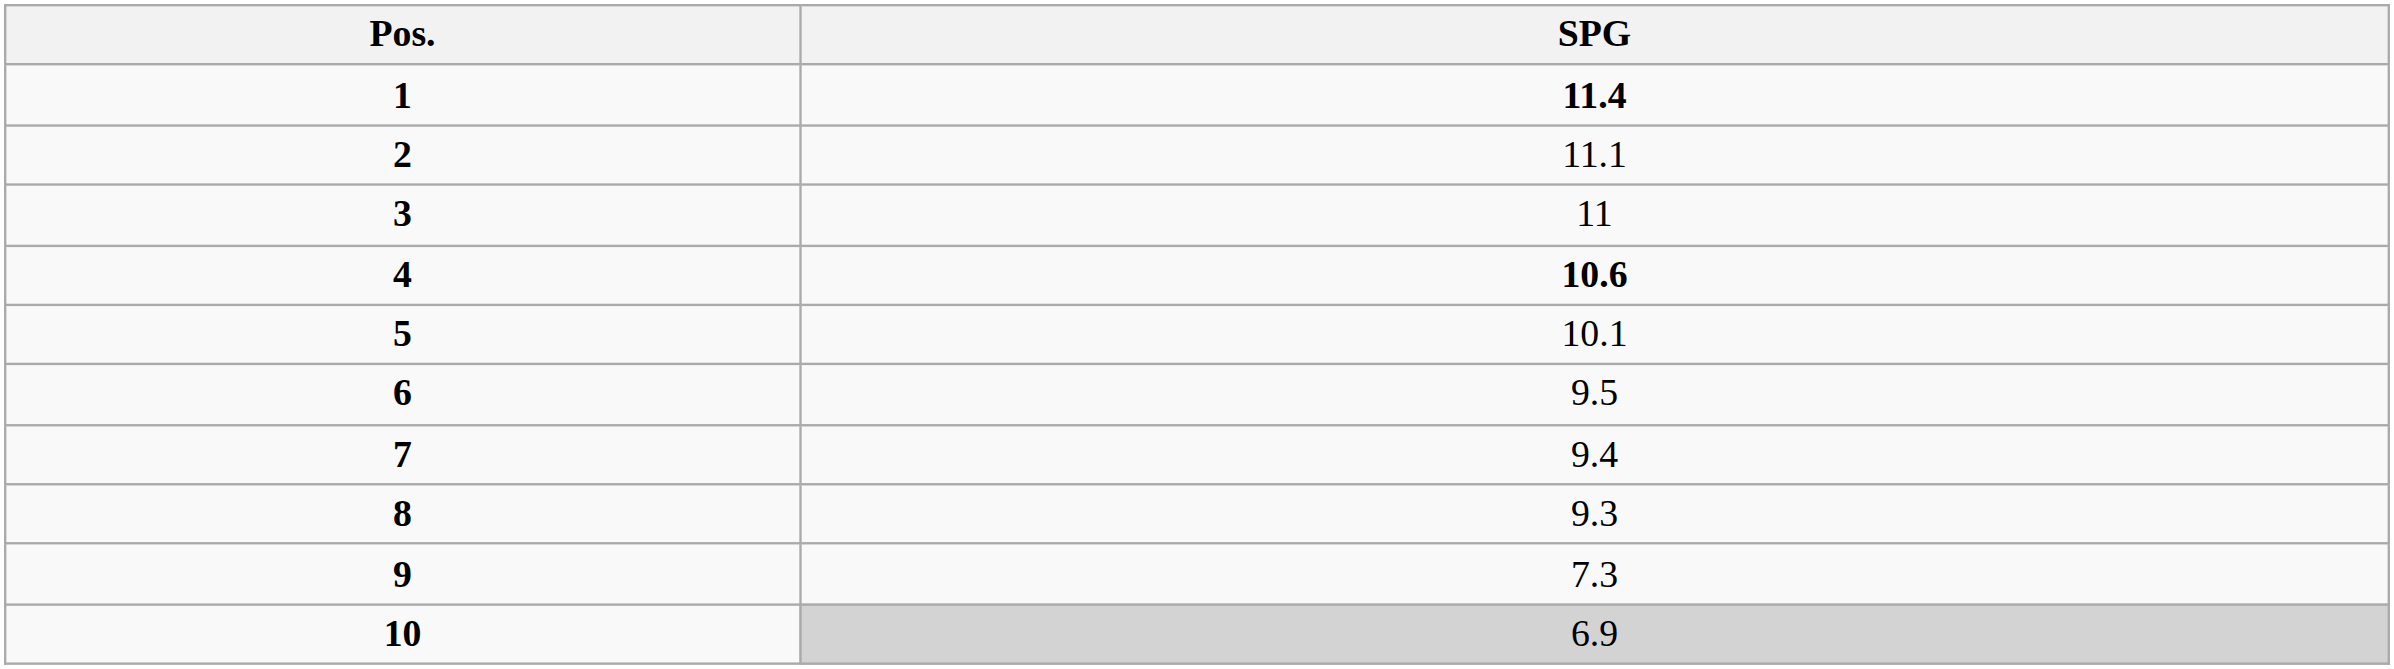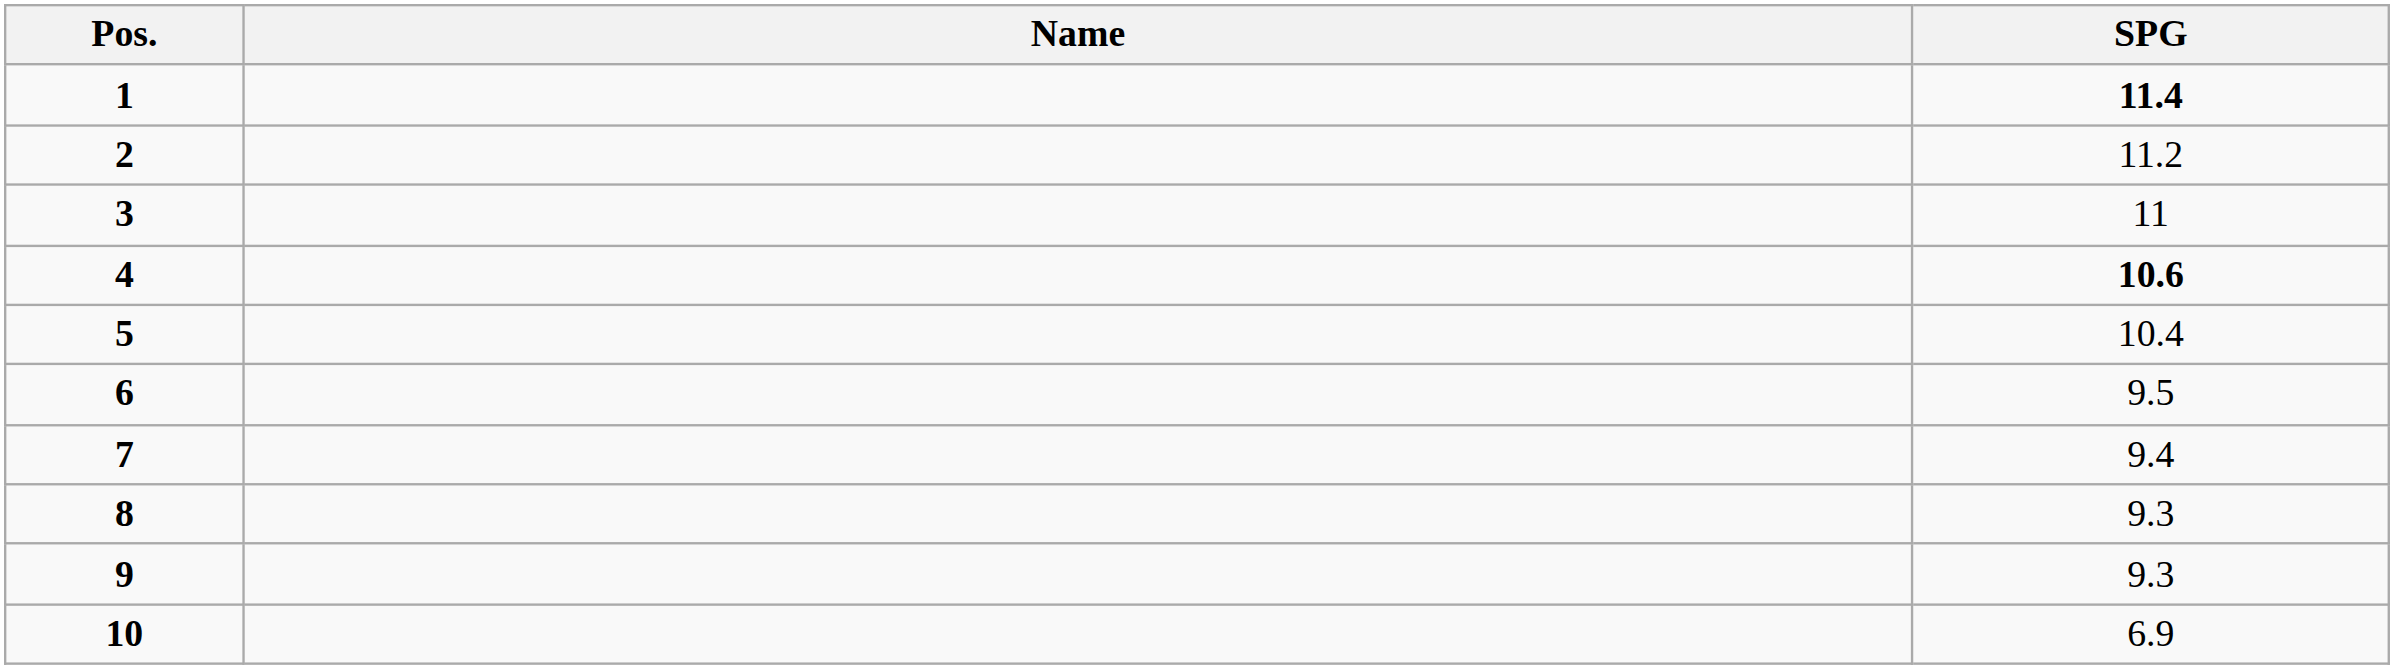+ column: Name
2 | SPG: 11.1 -> 11.2
5 | SPG: 10.1 -> 10.4
9 | SPG: 7.3 -> 9.3
10 | SPG: lightgrey background -> no background
